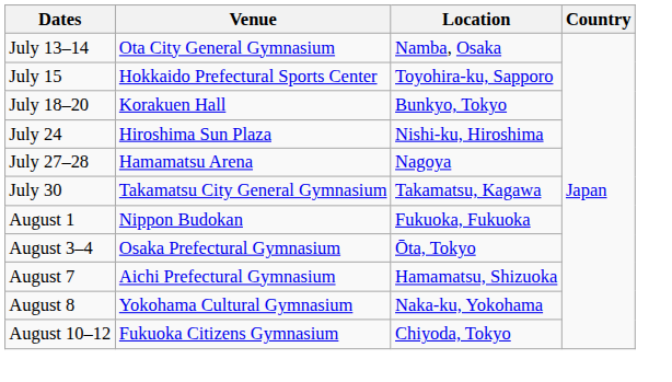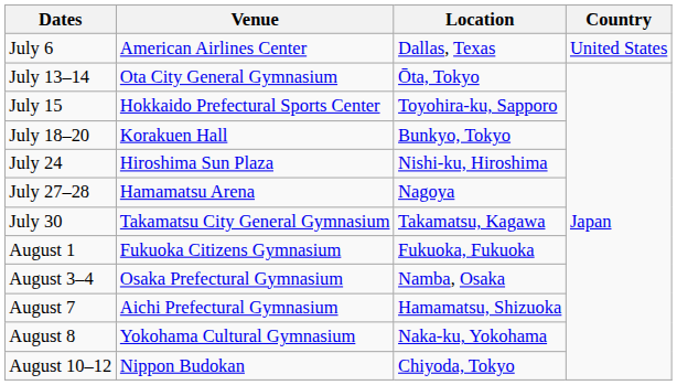+ row: July 6 | American Airlines Center | Dallas, Texas | United States
July 13–14 | Location: Namba, Osaka -> Ōta, Tokyo
August 1 | Venue: Nippon Budokan -> Fukuoka Citizens Gymnasium
August 3–4 | Location: Ōta, Tokyo -> Namba, Osaka
August 10–12 | Venue: Fukuoka Citizens Gymnasium -> Nippon Budokan
